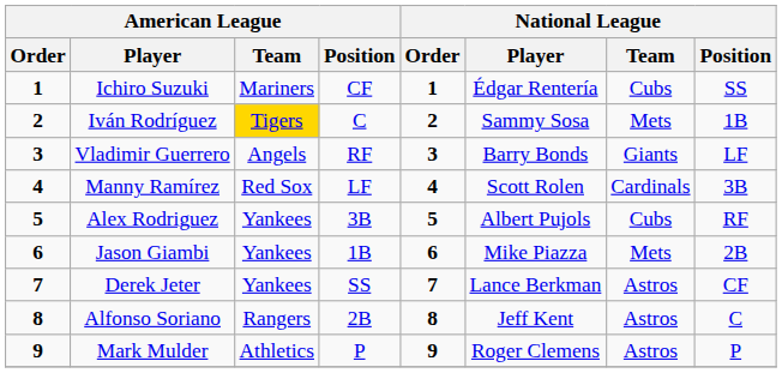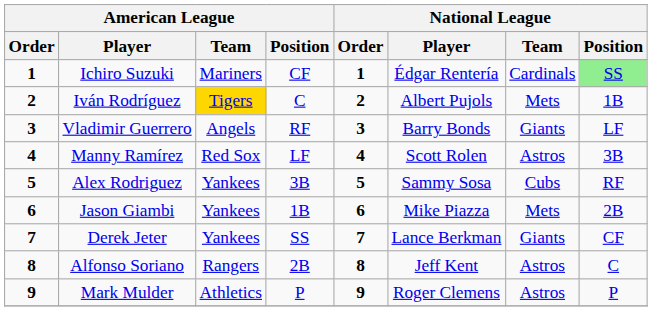Ichiro Suzuki | National League / Team: Cubs -> Cardinals
Ichiro Suzuki | National League / Position: no background -> lightgreen background
Iván Rodríguez | National League / Player: Sammy Sosa -> Albert Pujols
Manny Ramírez | National League / Team: Cardinals -> Astros
Alex Rodriguez | National League / Player: Albert Pujols -> Sammy Sosa
Derek Jeter | National League / Team: Astros -> Giants
